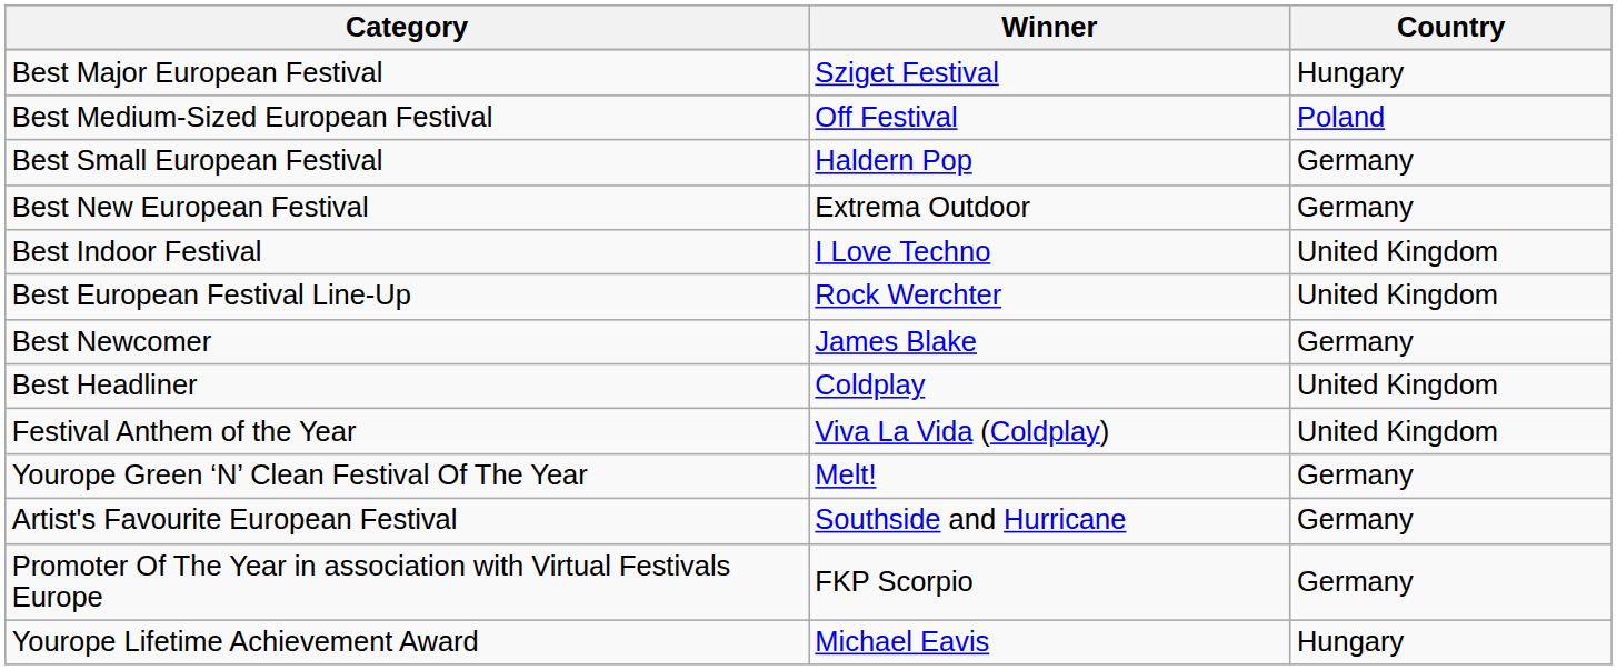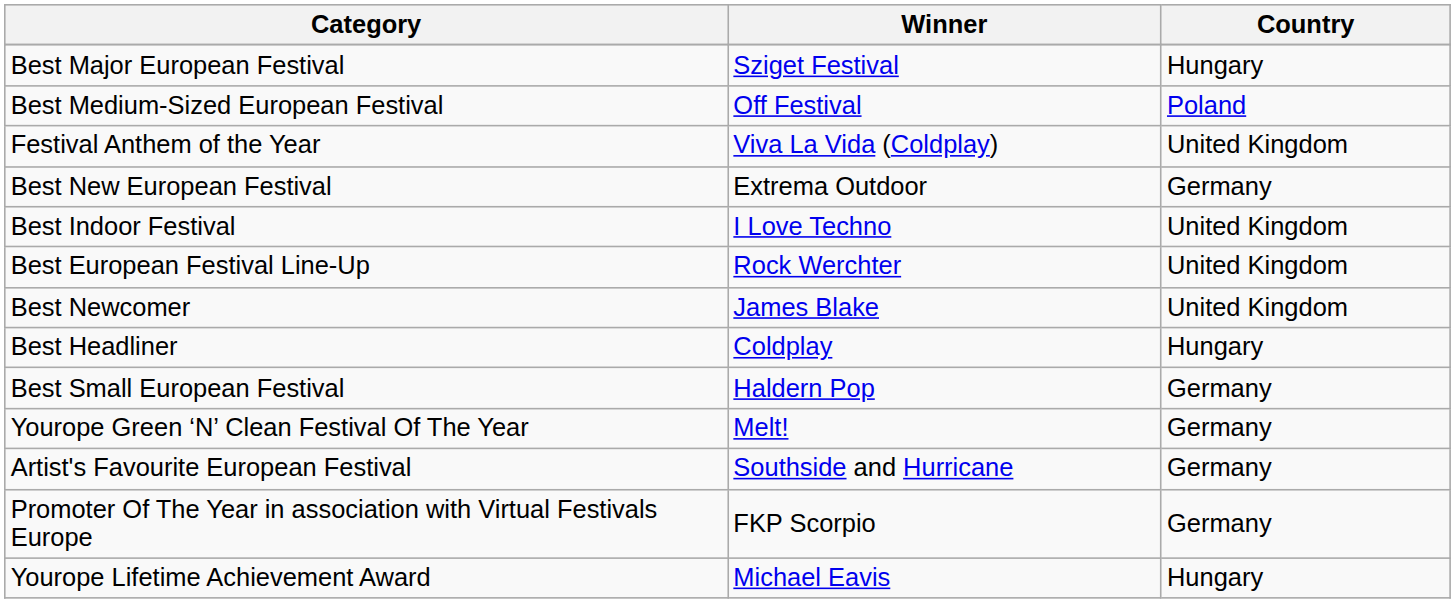rows swapped: Best Small European Festival <-> Festival Anthem of the Year
Best Newcomer | Country: Germany -> United Kingdom
Best Headliner | Country: United Kingdom -> Hungary
